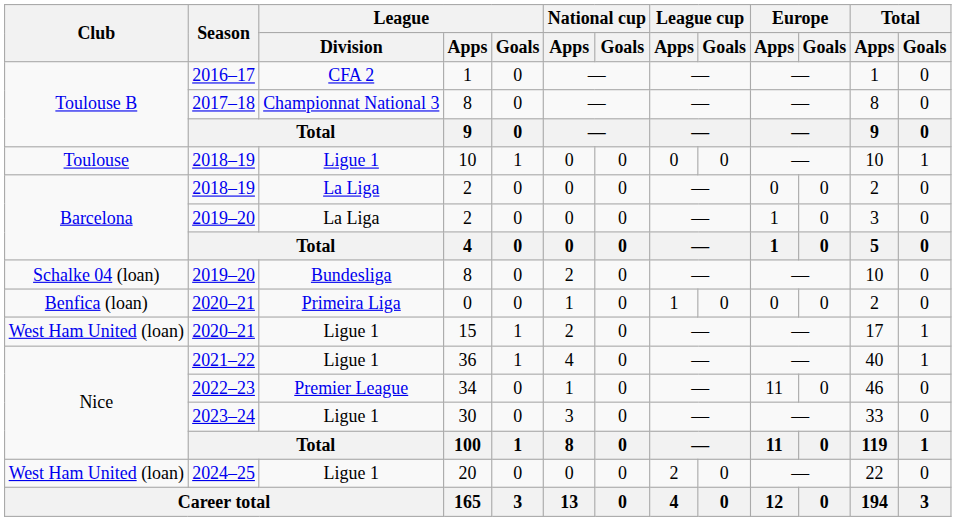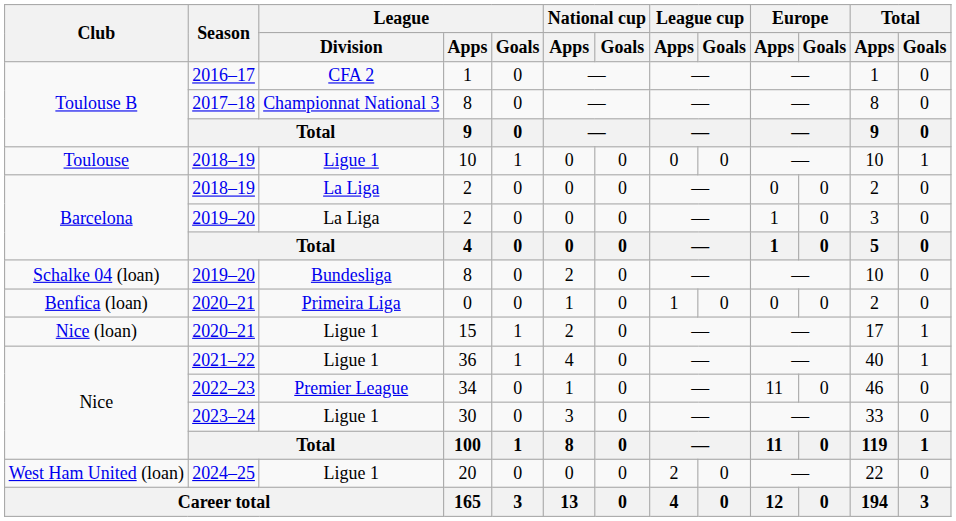15 | Club: West Ham United (loan) -> Nice (loan)
